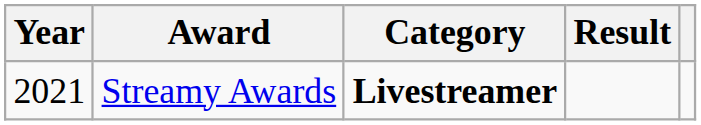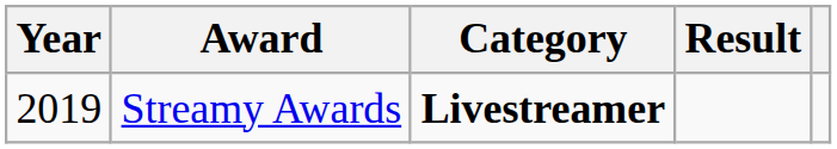Streamy Awards | Year: 2021 -> 2019
